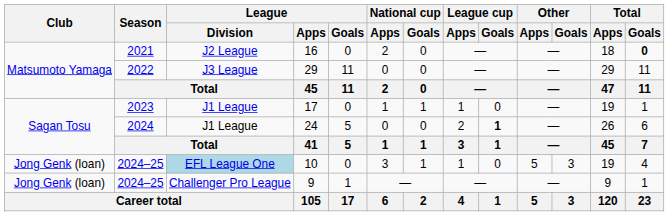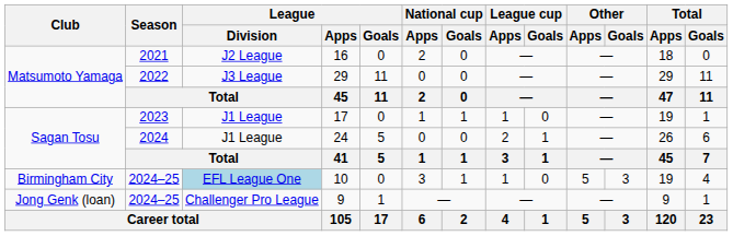16 | Total / Goals: bold -> normal
24 | League cup / Goals: bold -> normal
10 | Club: Jong Genk (loan) -> Birmingham City
